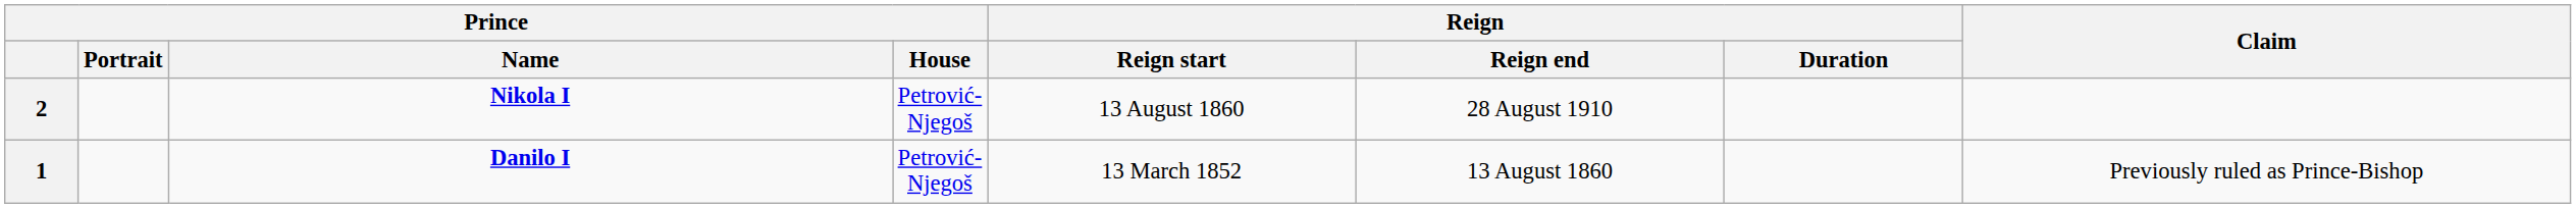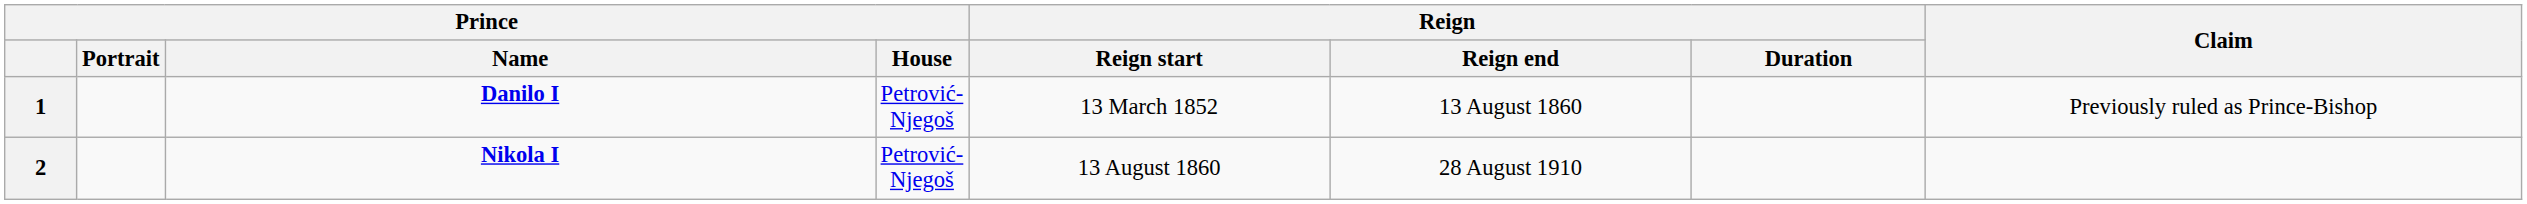rows swapped: 1 <-> 2
